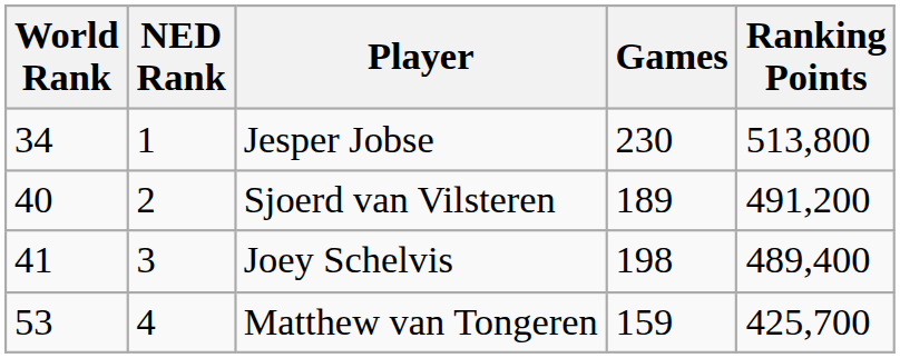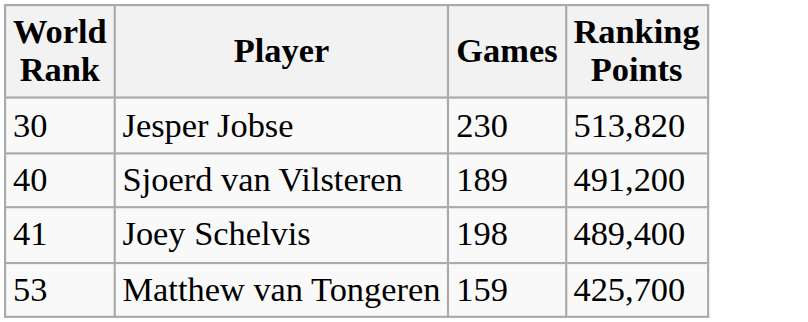- column: NED Rank | 1 | 2 | 3 | 4
Jesper Jobse | World Rank: 34 -> 30
Jesper Jobse | Ranking Points: 513,800 -> 513,820
